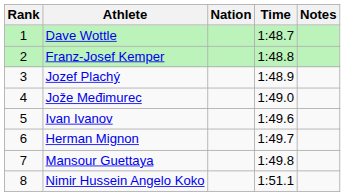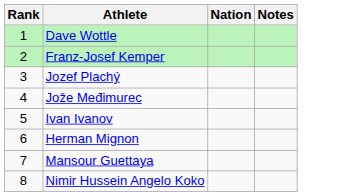- column: Time | 1:48.7 | 1:48.8 | 1:48.9 | 1:49.0 | 1:49.6 | 1:49.7 | 1:49.8 | 1:51.1
